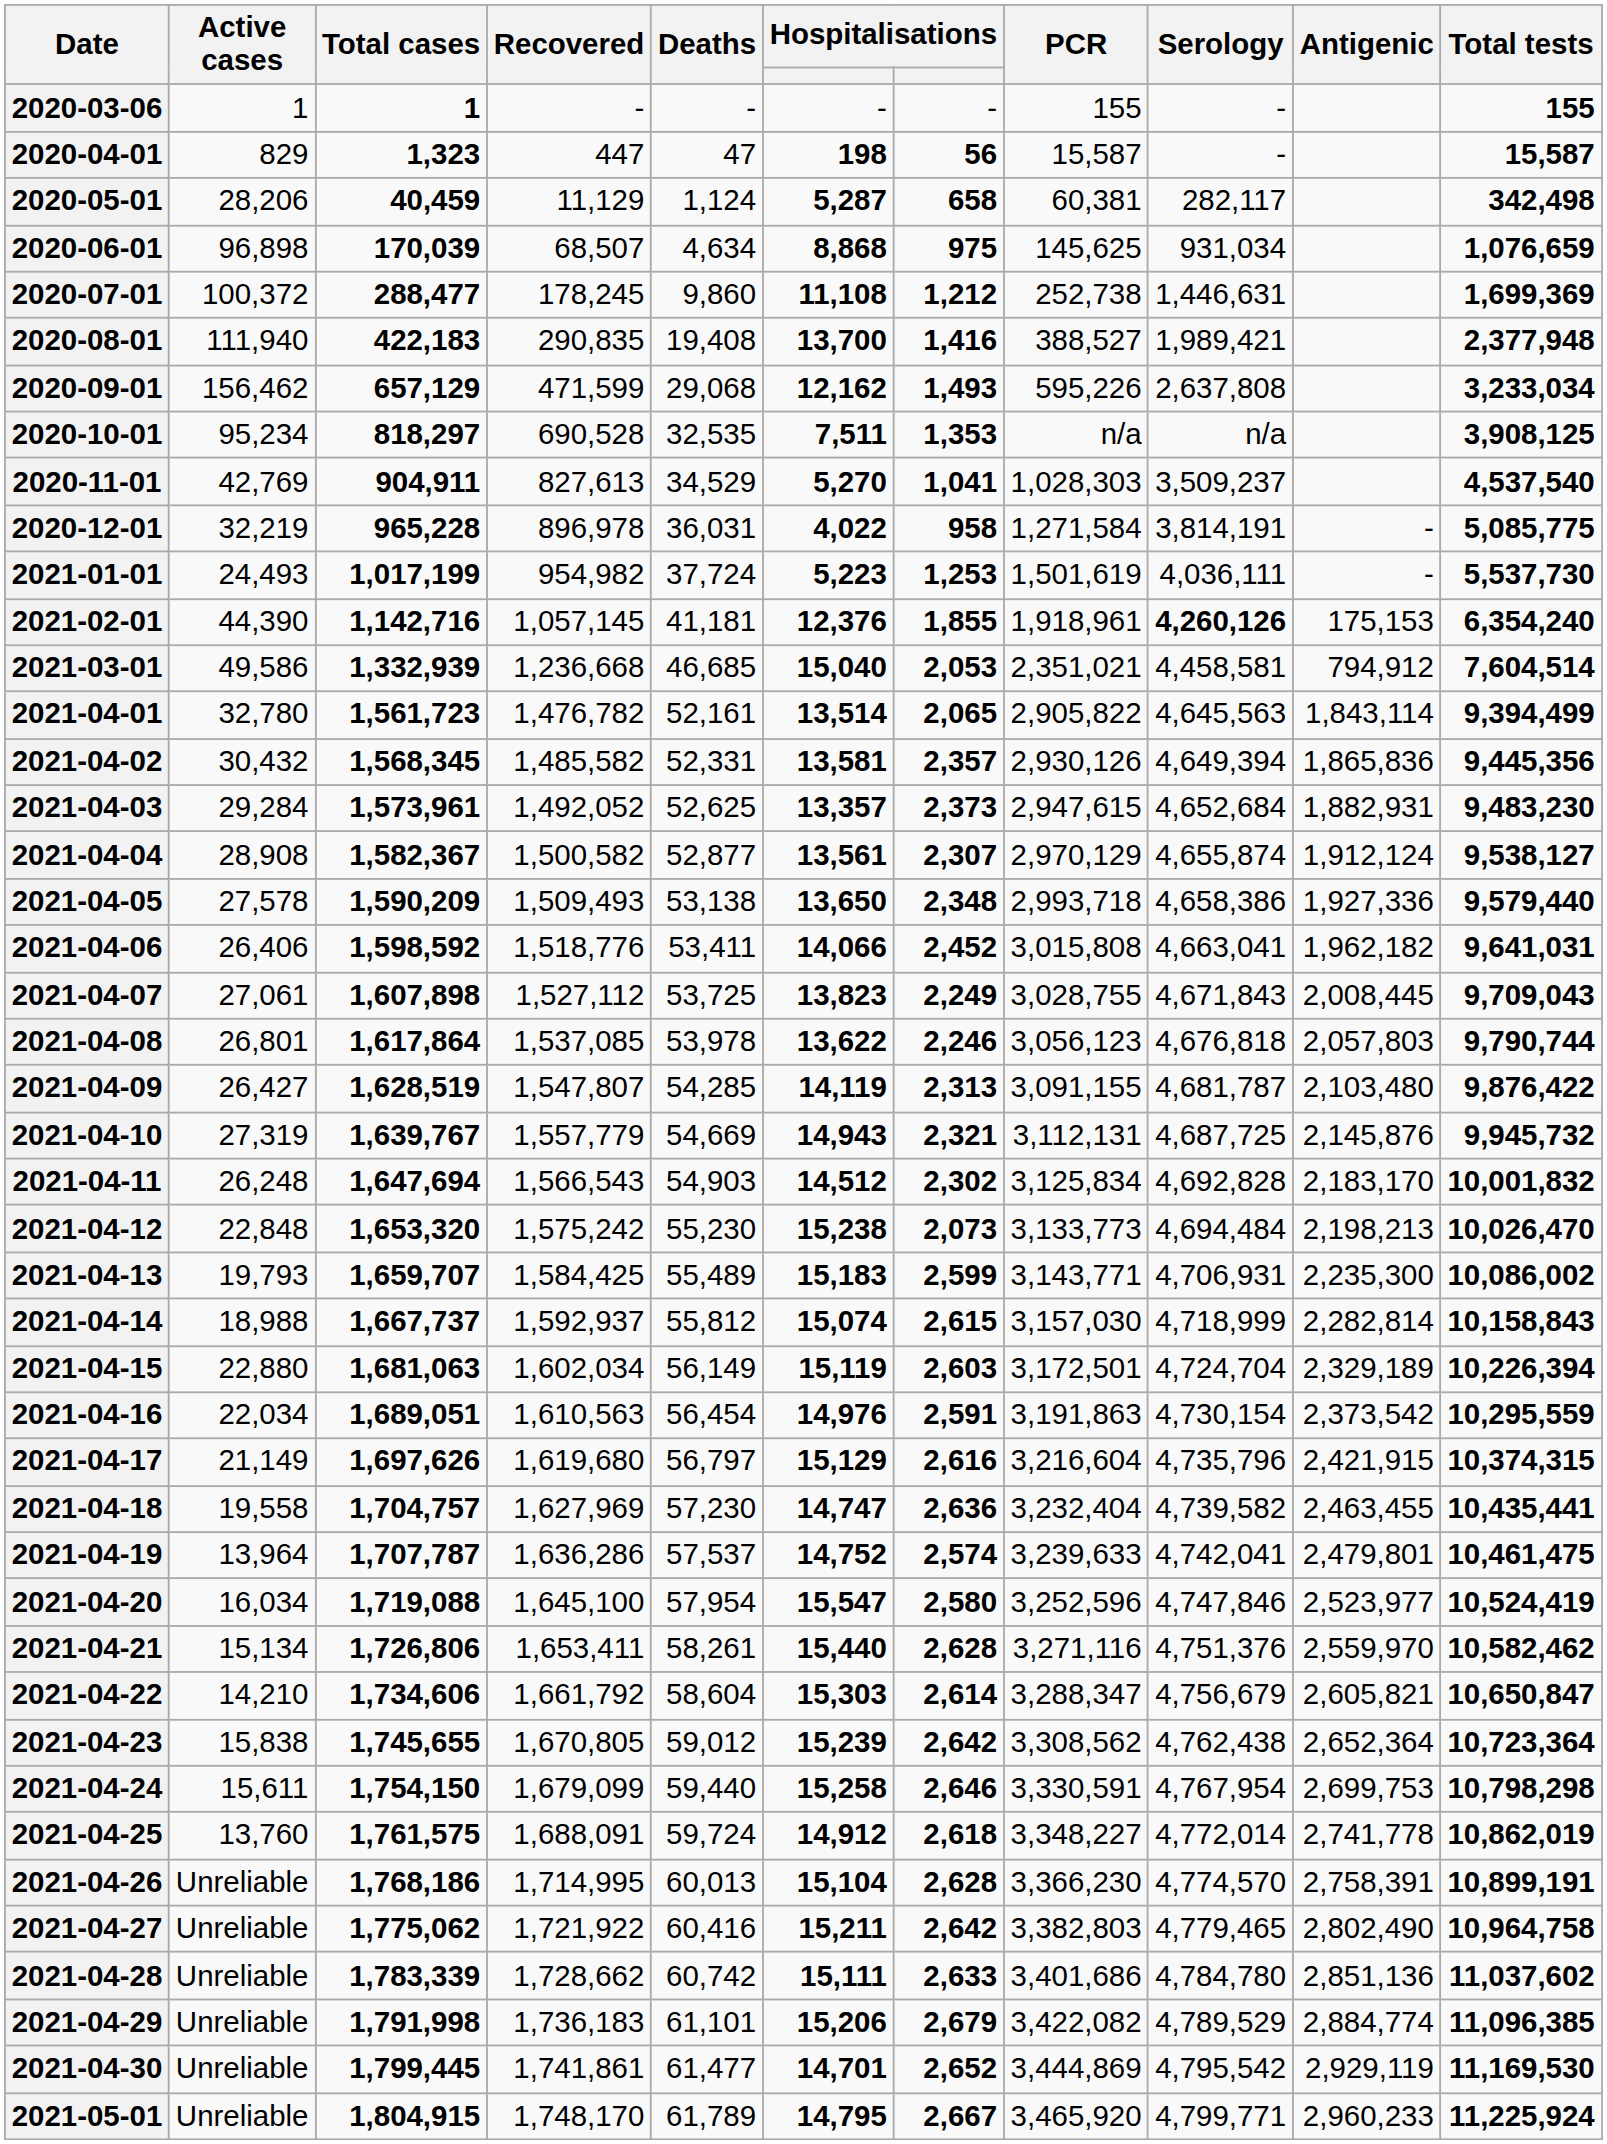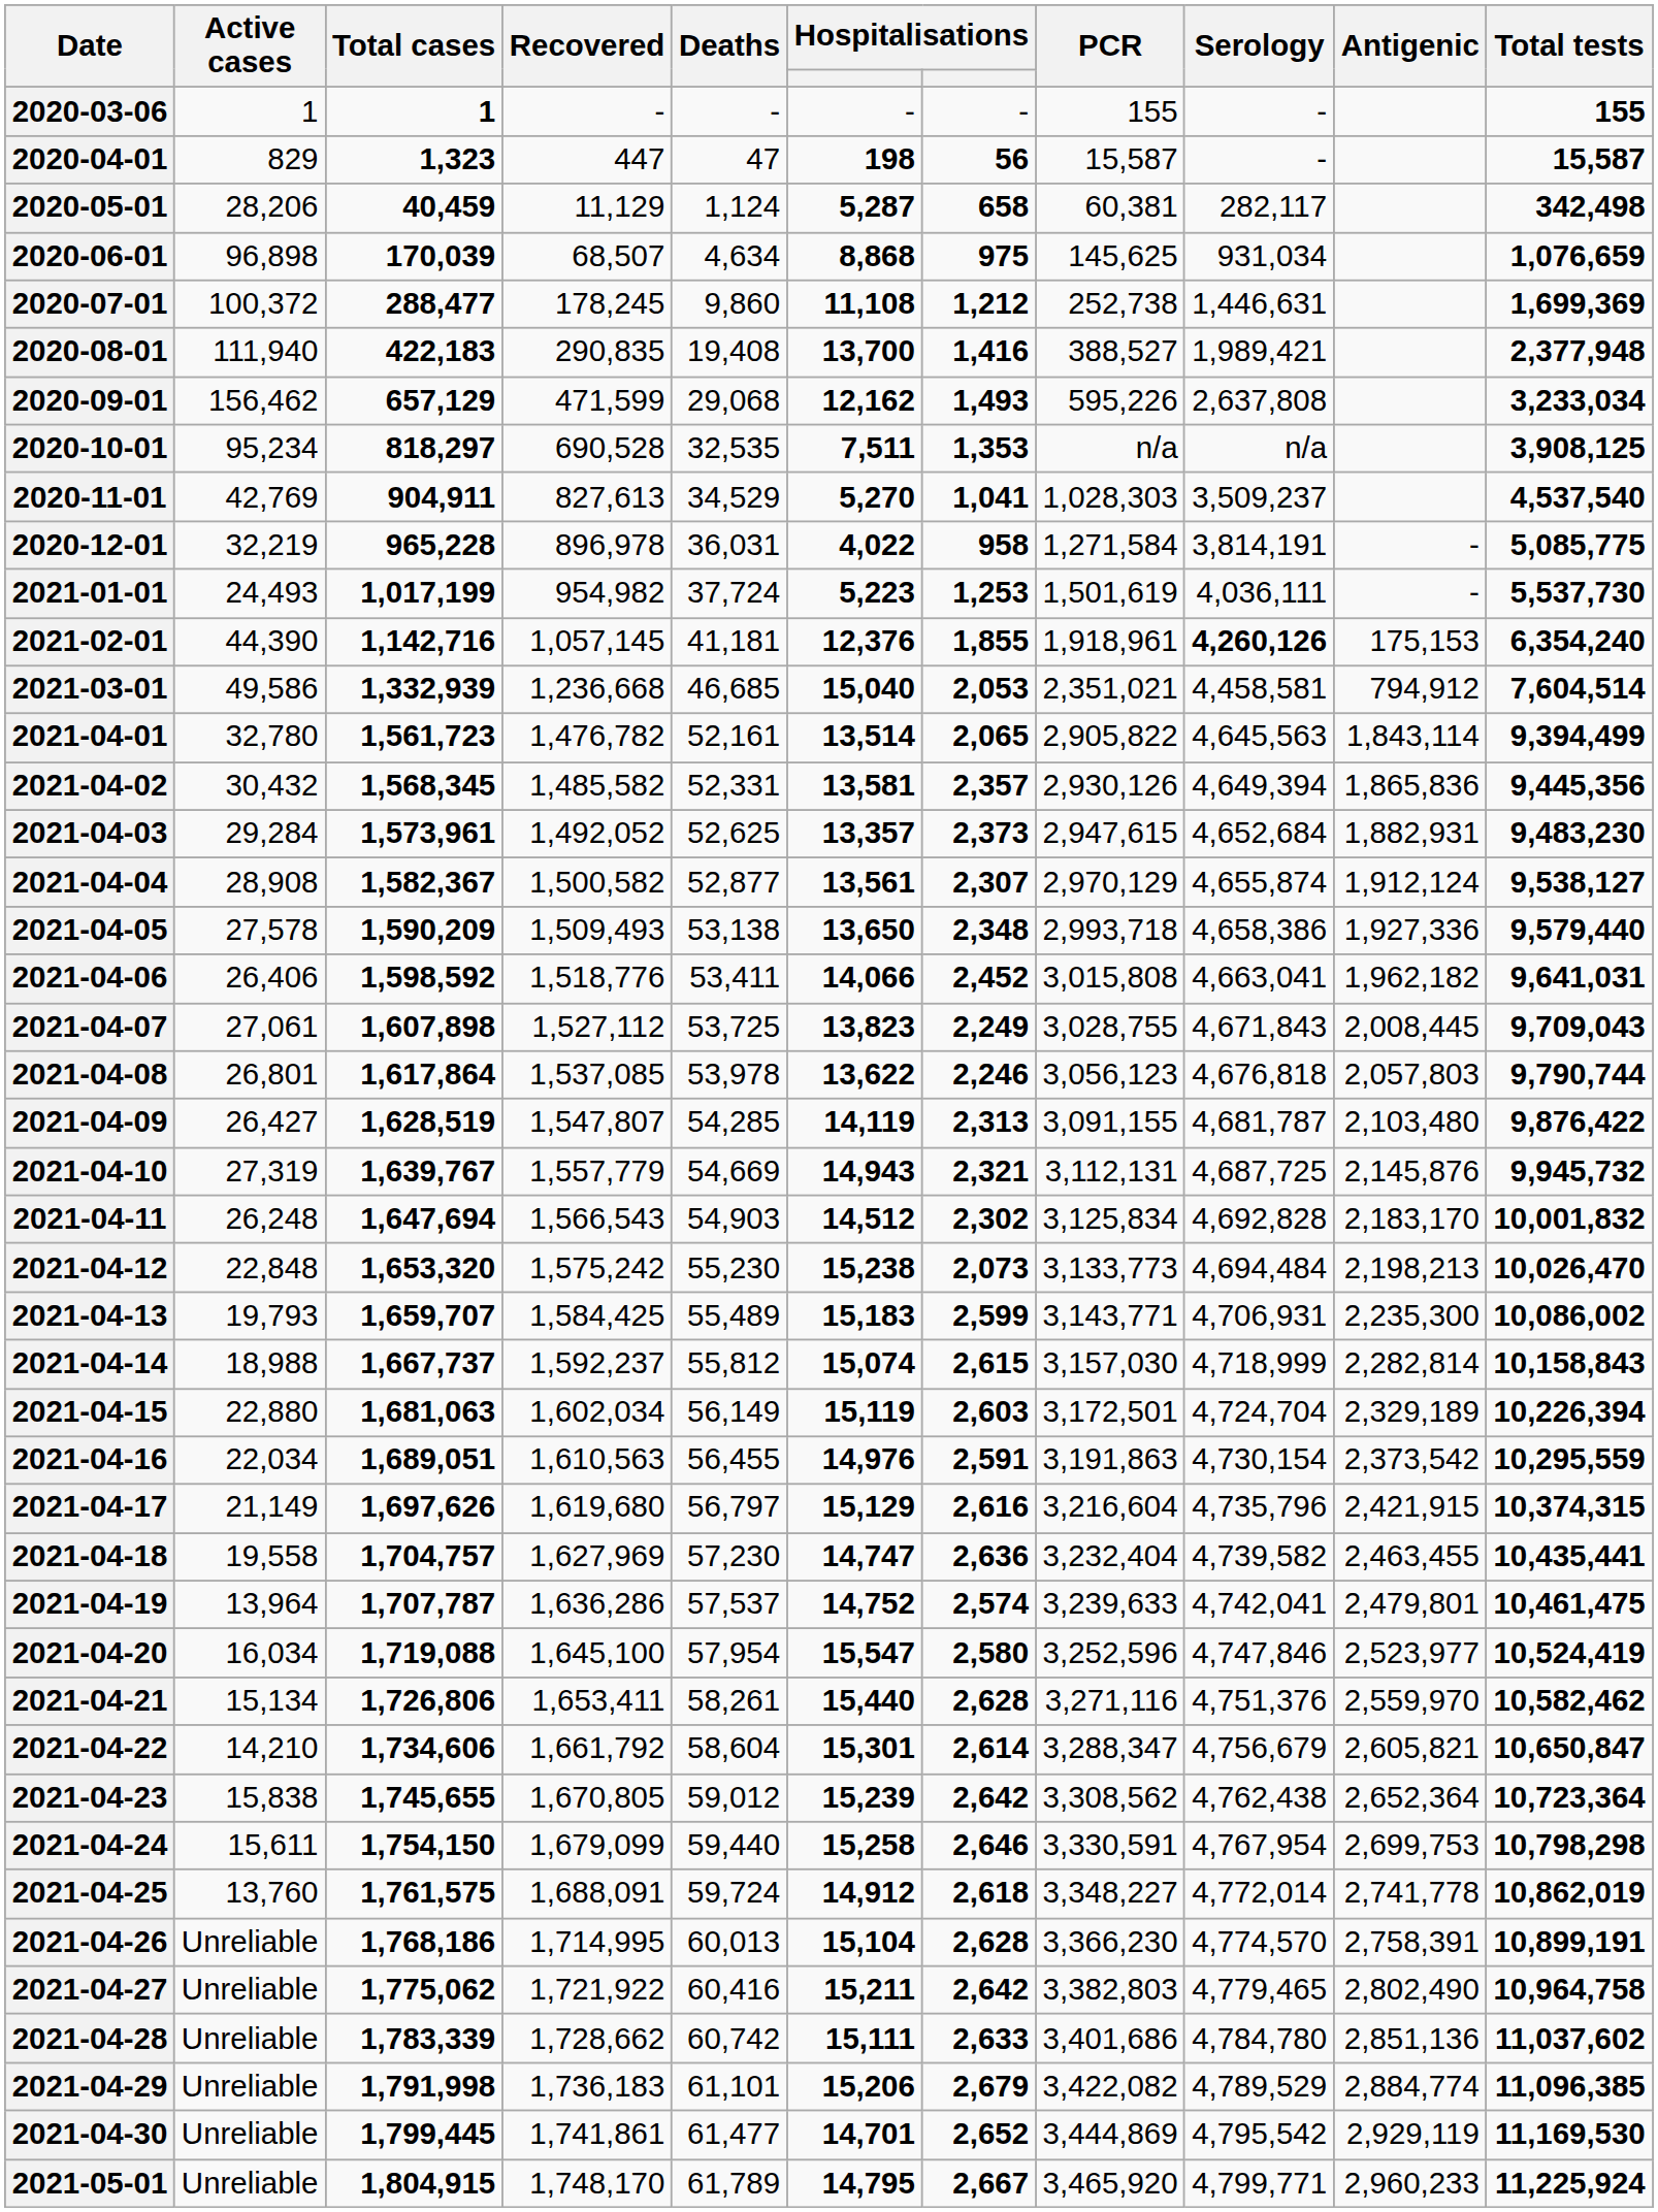2021-04-14 | Recovered: 1,592,937 -> 1,592,237
2021-04-16 | Deaths: 56,454 -> 56,455
2021-04-22 | column 6: 15,303 -> 15,301
